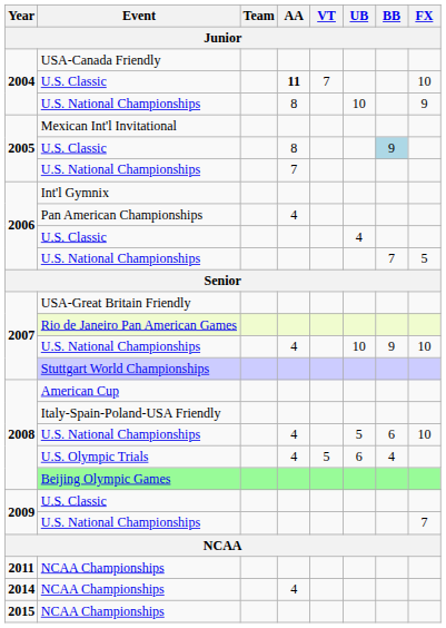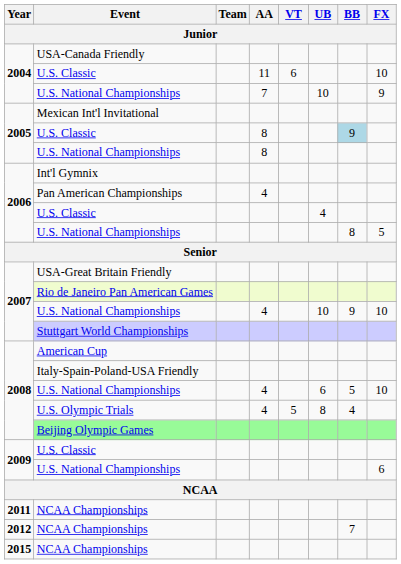2004 / U.S. Classic | AA: bold -> normal
2004 / U.S. Classic | VT: 7 -> 6
2004 / U.S. National Championships | AA: 8 -> 7
2005 / U.S. National Championships | AA: 7 -> 8
2006 / U.S. National Championships | BB: 7 -> 8
2008 / U.S. National Championships | UB: 5 -> 6
2008 / U.S. National Championships | BB: 6 -> 5
U.S. Olympic Trials | UB: 6 -> 8
2009 / U.S. National Championships | FX: 7 -> 6
+ row: 2012 | NCAA Championships | 7
- row: 2014 | NCAA Championships | 4
